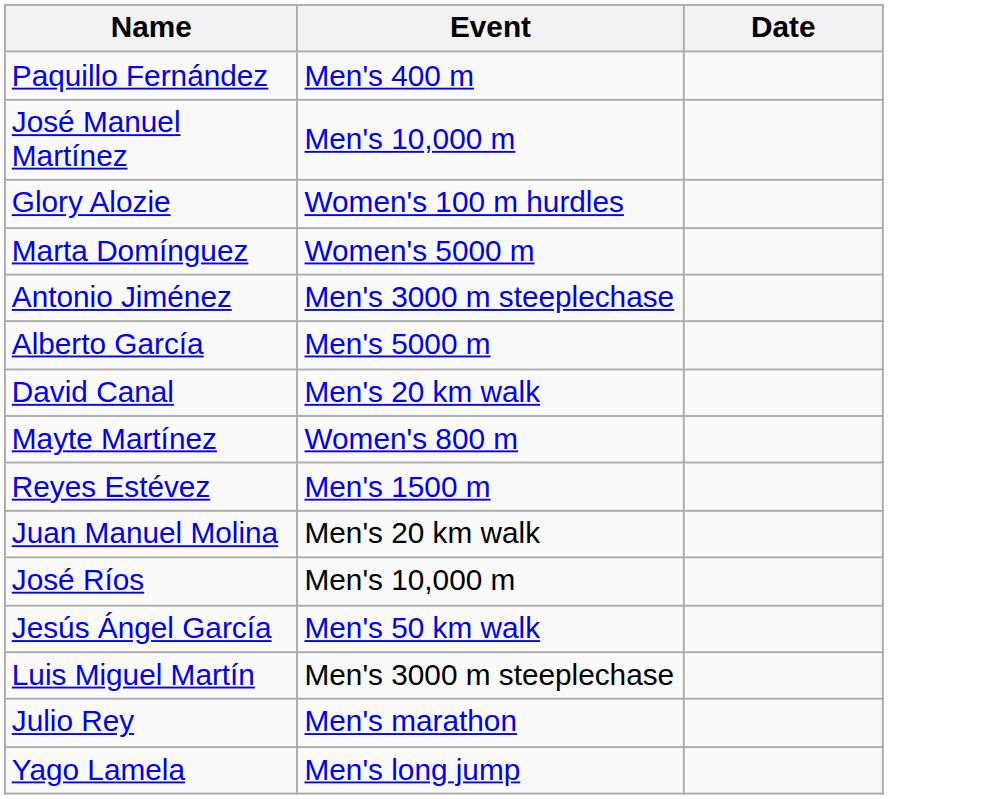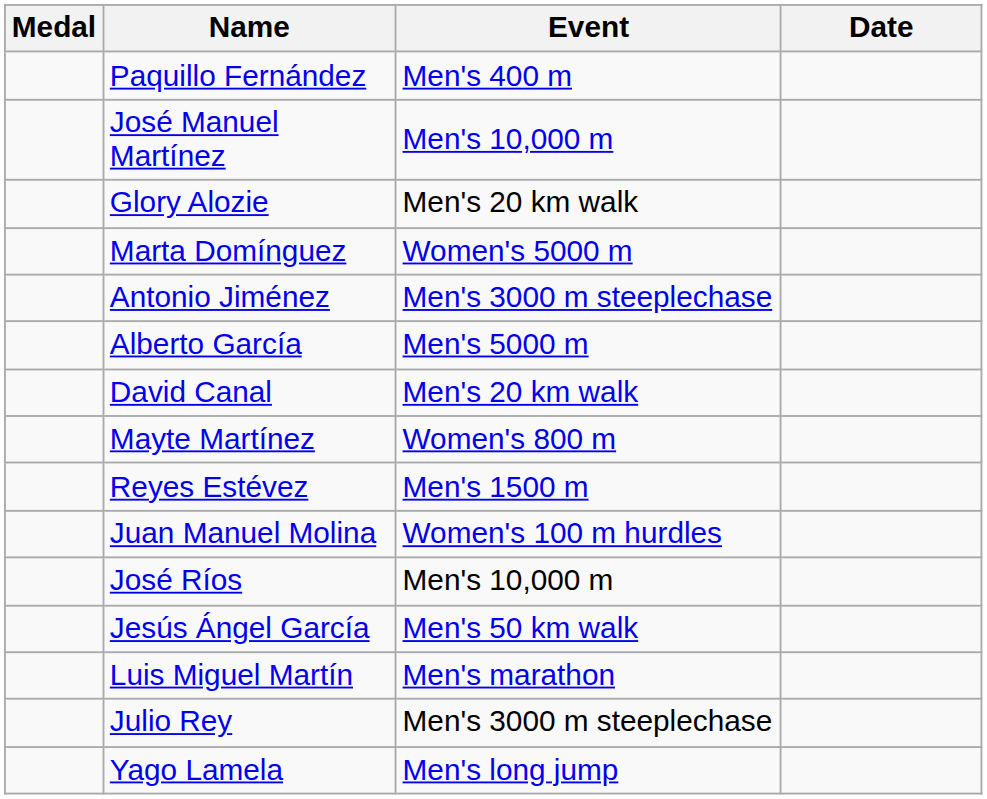+ column: Medal
Glory Alozie | Event: Women's 100 m hurdles -> Men's 20 km walk
Juan Manuel Molina | Event: Men's 20 km walk -> Women's 100 m hurdles
Luis Miguel Martín | Event: Men's 3000 m steeplechase -> Men's marathon
Julio Rey | Event: Men's marathon -> Men's 3000 m steeplechase
